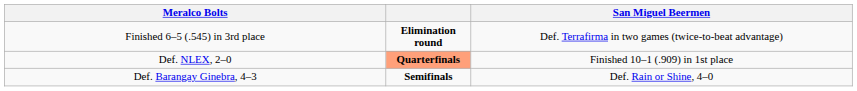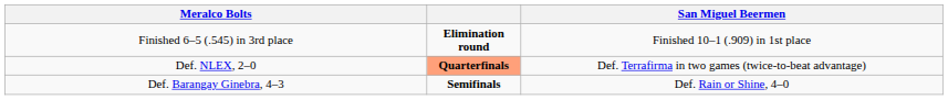Finished 6–5 (.545) in 3rd place | San Miguel Beermen: Def. Terrafirma in two games (twice-to-beat advantage) -> Finished 10–1 (.909) in 1st place
Def. NLEX, 2–0 | San Miguel Beermen: Finished 10–1 (.909) in 1st place -> Def. Terrafirma in two games (twice-to-beat advantage)
